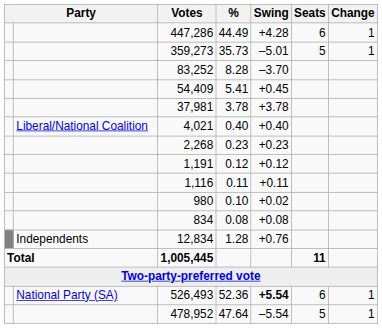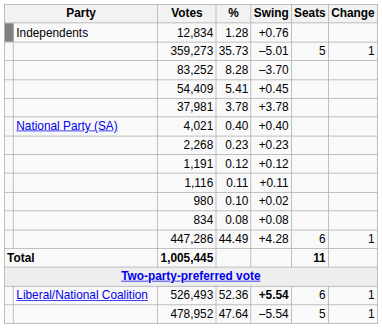rows swapped: 447,286 <-> 12,834
4,021 | column 2: Liberal/National Coalition -> National Party (SA)
526,493 | column 2: National Party (SA) -> Liberal/National Coalition
